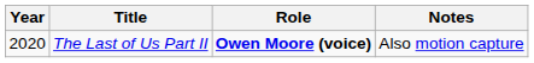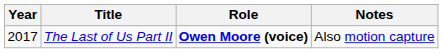The Last of Us Part II | Year: 2020 -> 2017
